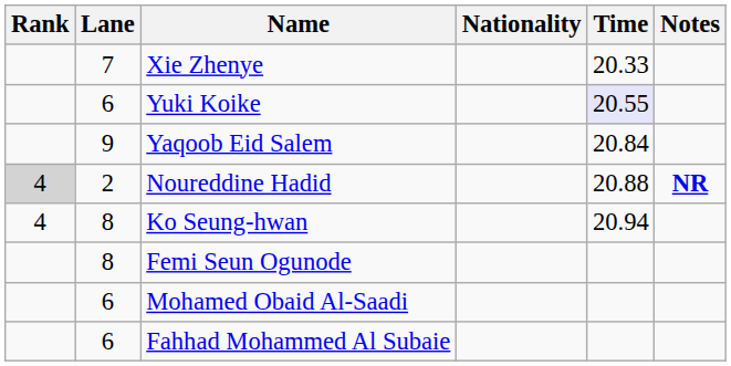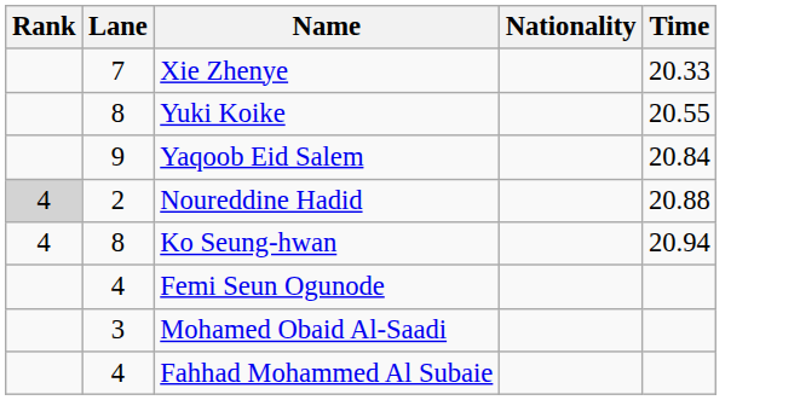- column: Notes | NR
Yuki Koike | Lane: 6 -> 8
Yuki Koike | Time: lavender background -> no background
Femi Seun Ogunode | Lane: 8 -> 4
Mohamed Obaid Al-Saadi | Lane: 6 -> 3
Fahhad Mohammed Al Subaie | Lane: 6 -> 4
